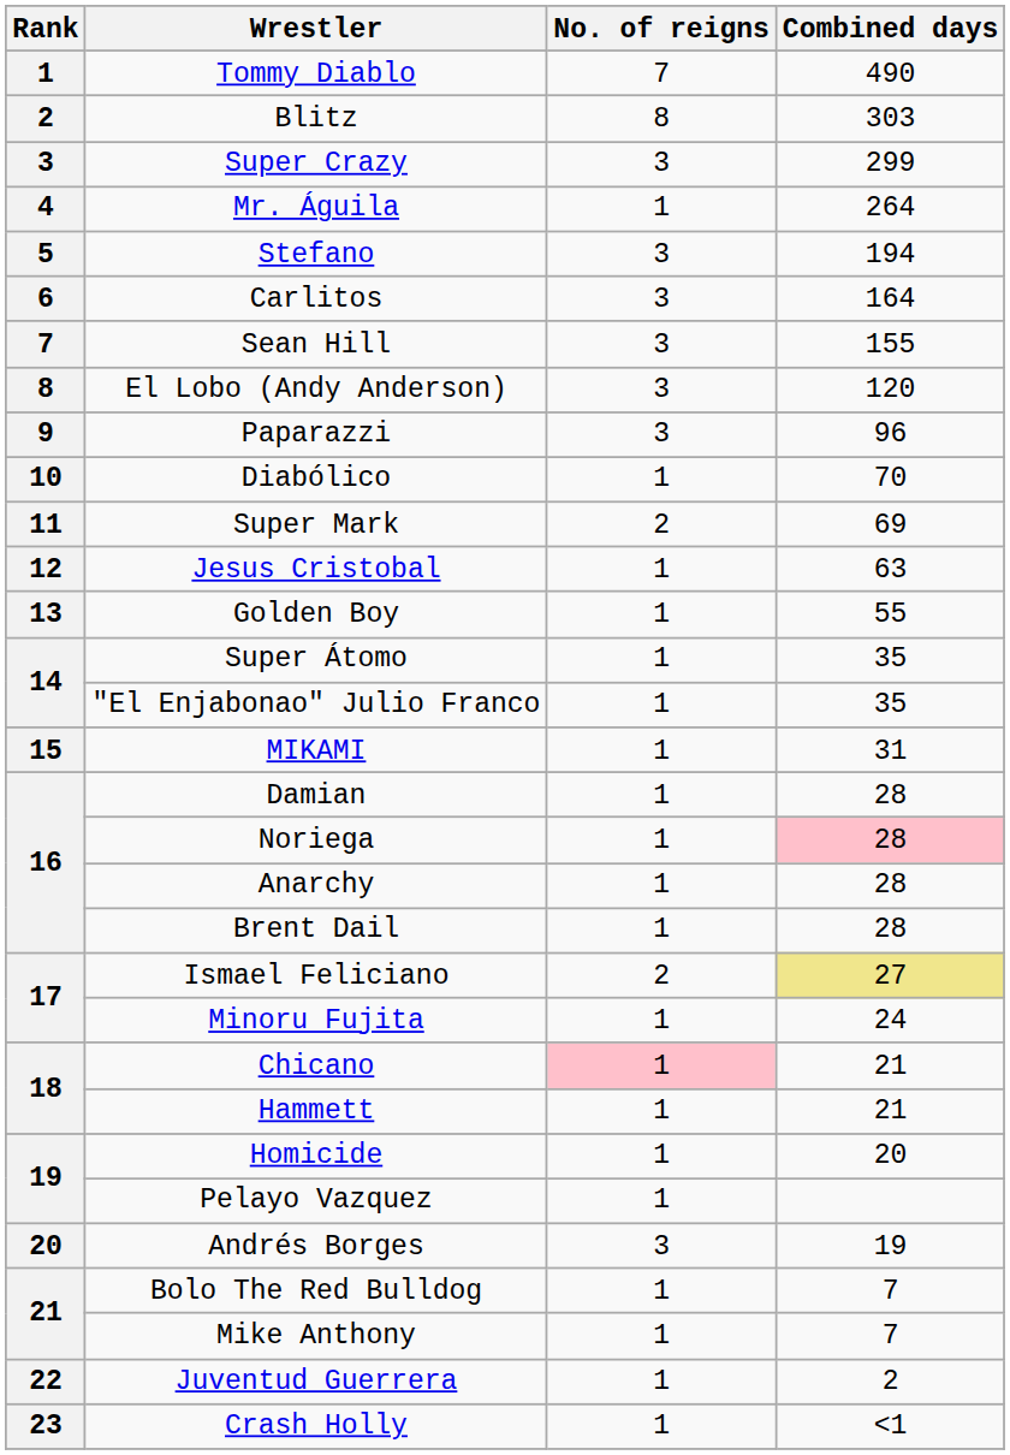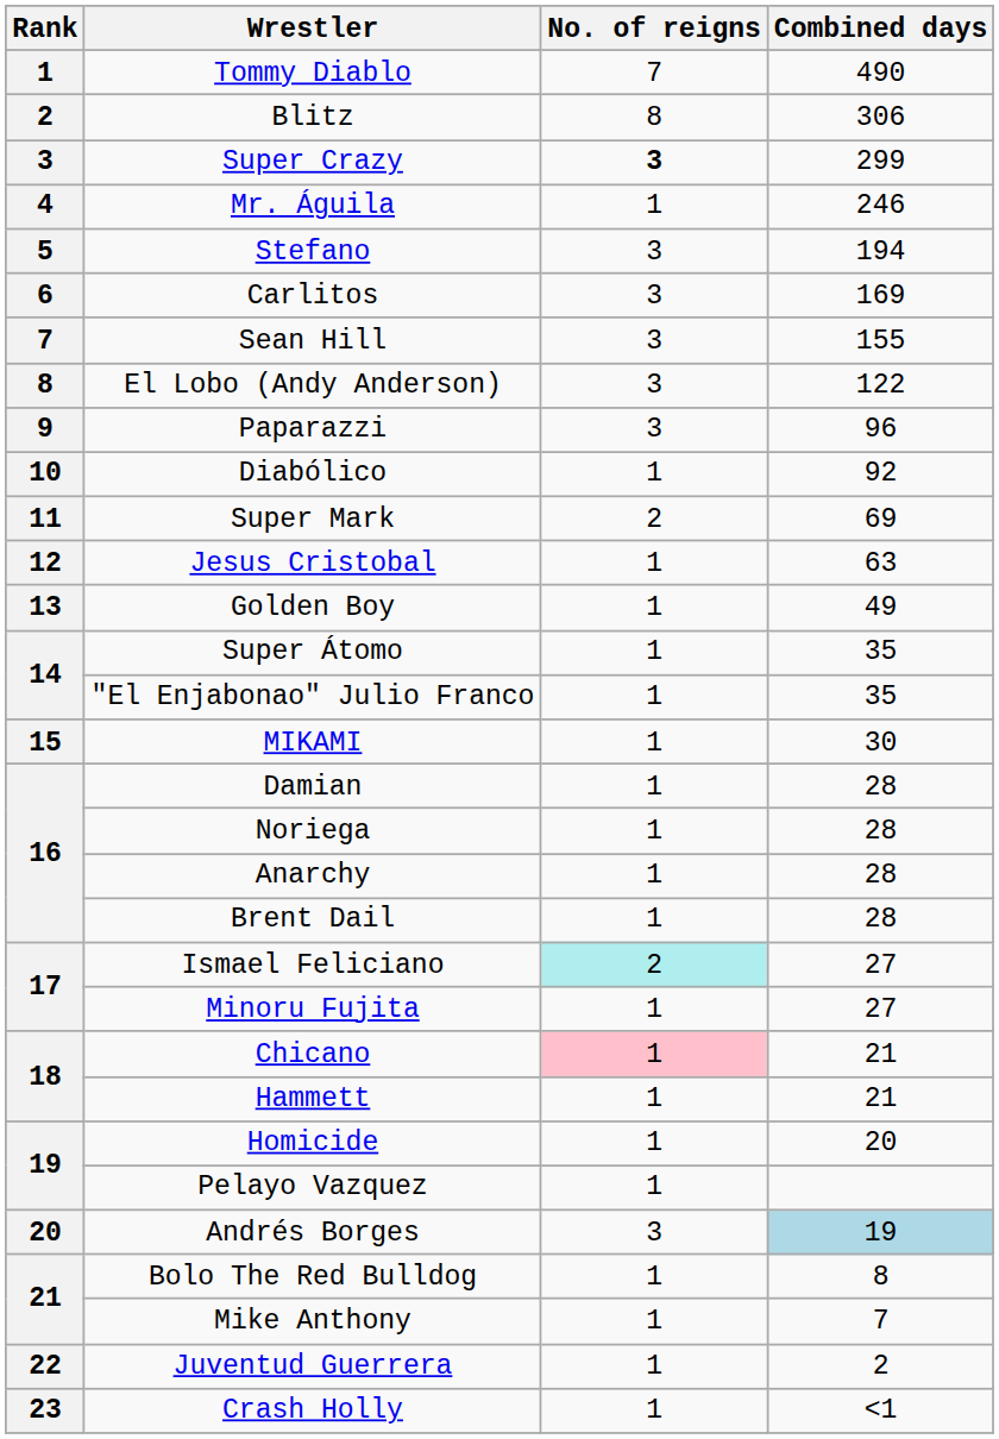Blitz | Combined days: 303 -> 306
Super Crazy | No. of reigns: normal -> bold
Mr. Águila | Combined days: 264 -> 246
Carlitos | Combined days: 164 -> 169
El Lobo (Andy Anderson) | Combined days: 120 -> 122
Diabólico | Combined days: 70 -> 92
Golden Boy | Combined days: 55 -> 49
MIKAMI | Combined days: 31 -> 30
Noriega | Combined days: pink background -> no background
Ismael Feliciano | No. of reigns: no background -> paleturquoise background
Ismael Feliciano | Combined days: khaki background -> no background
Minoru Fujita | Combined days: 24 -> 27
Andrés Borges | Combined days: no background -> lightblue background
Bolo The Red Bulldog | Combined days: 7 -> 8
